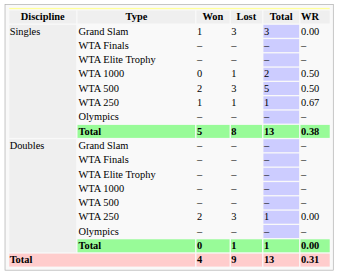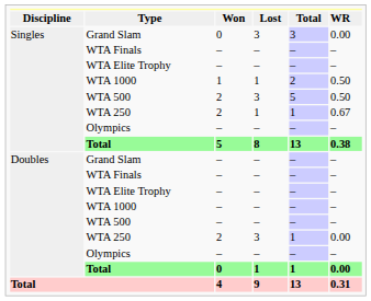Singles / Grand Slam | column 3: 1 -> 0
Singles / WTA 1000 | column 3: 0 -> 1
Singles / WTA 250 | column 3: 1 -> 2
